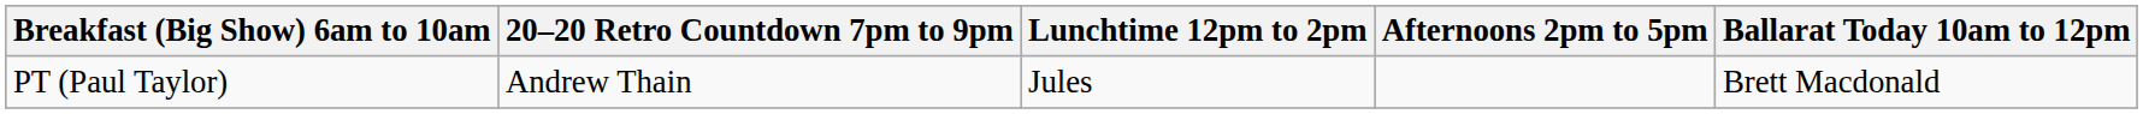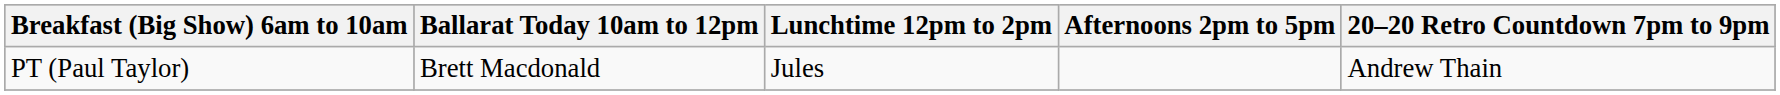columns swapped: Ballarat Today 10am to 12pm <-> 20–20 Retro Countdown 7pm to 9pm
